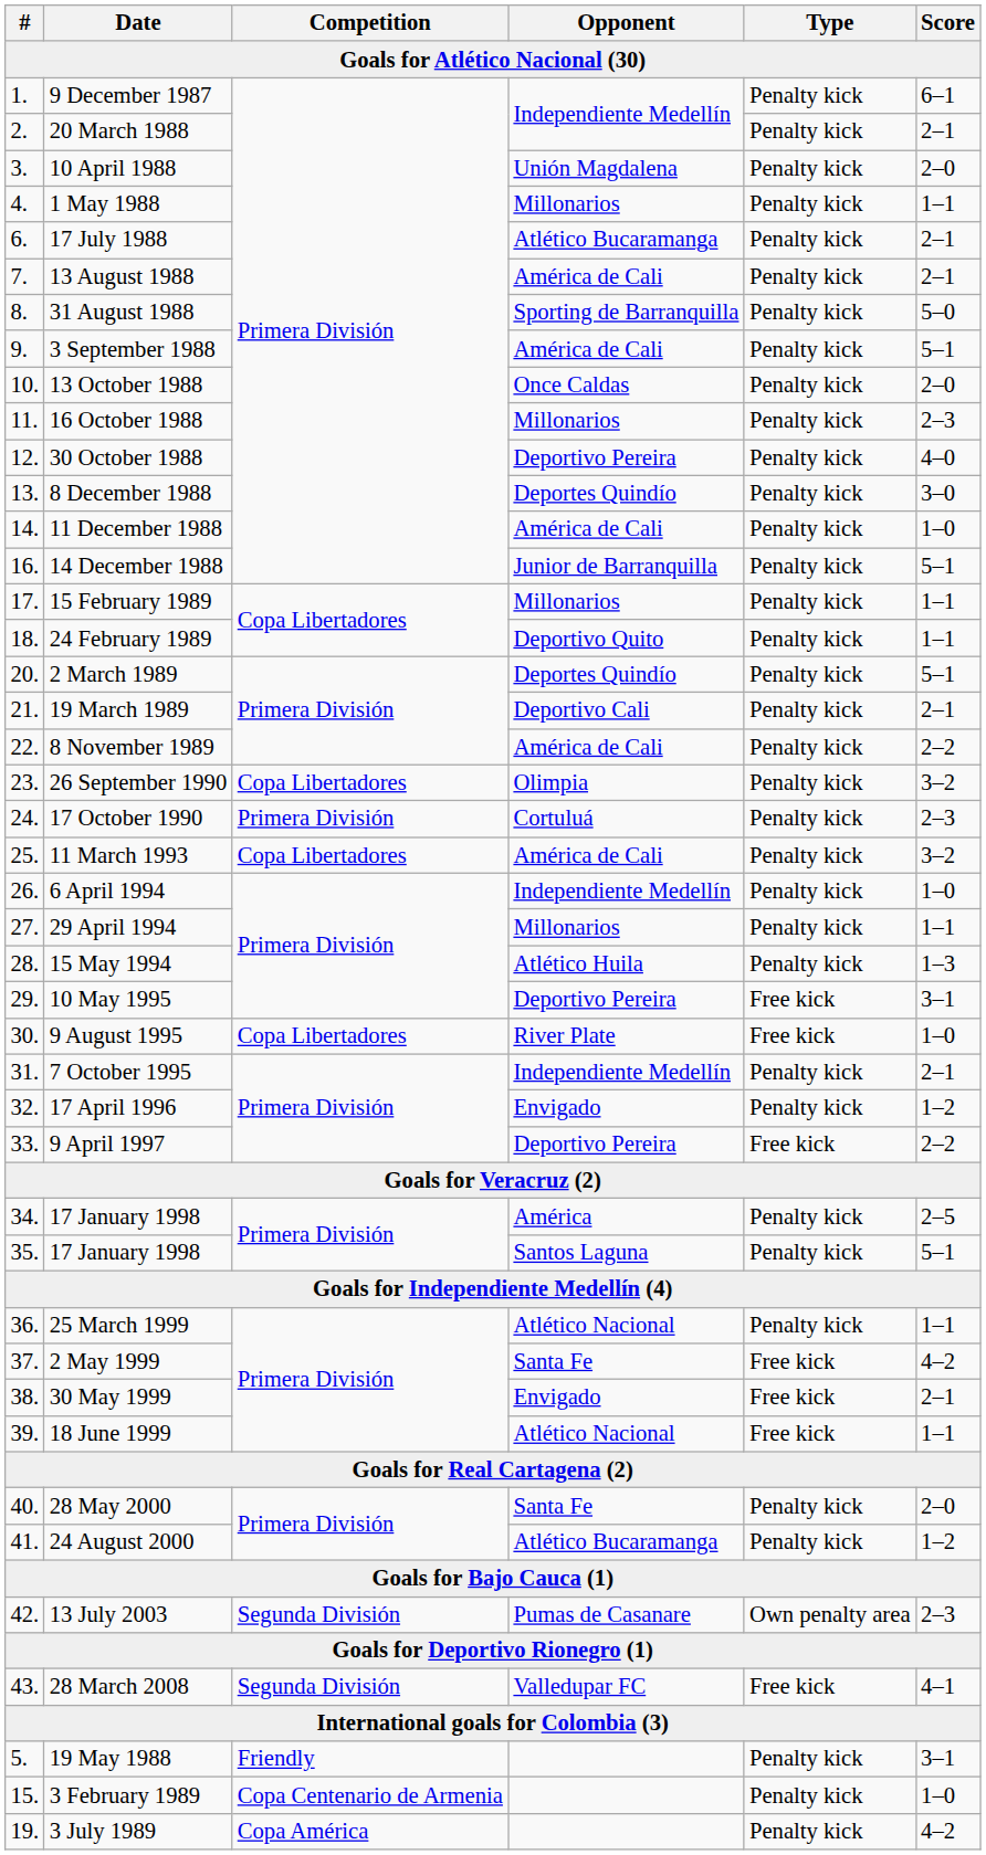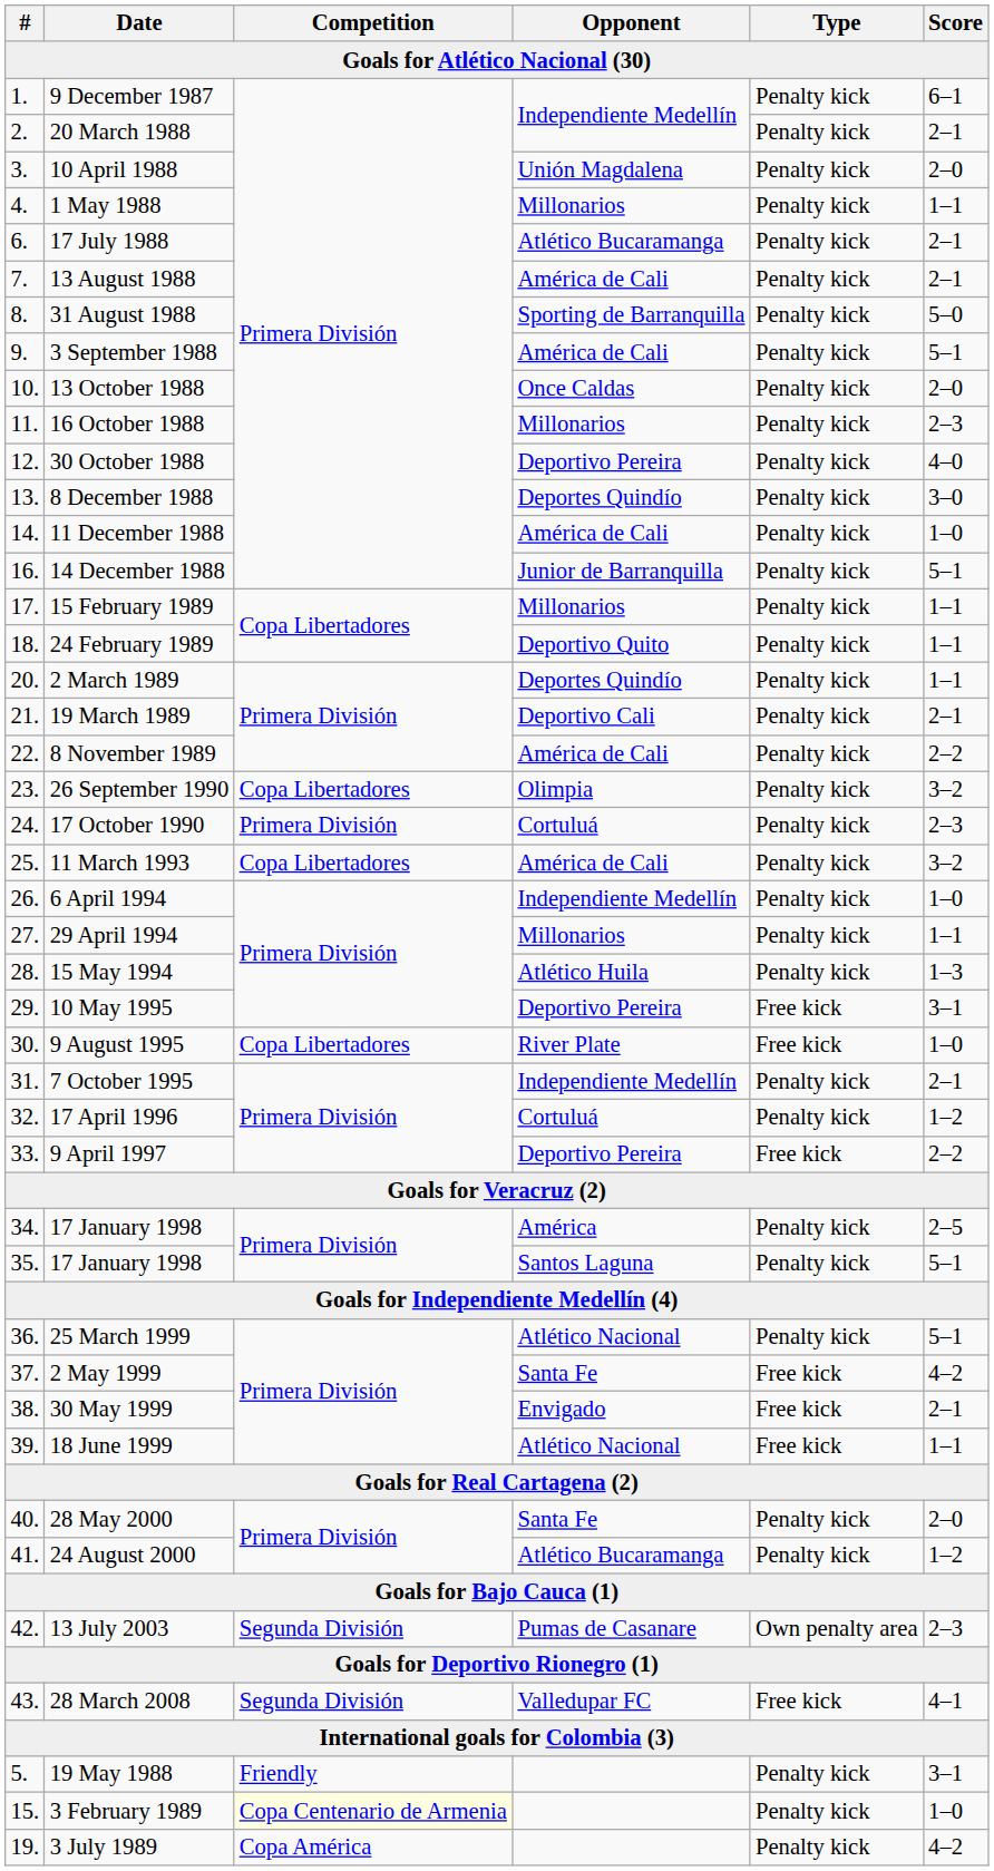2 March 1989 | Score: 5–1 -> 1–1
17 April 1996 | Opponent: Envigado -> Cortuluá
25 March 1999 | Score: 1–1 -> 5–1
3 February 1989 | Competition: no background -> lightyellow background
